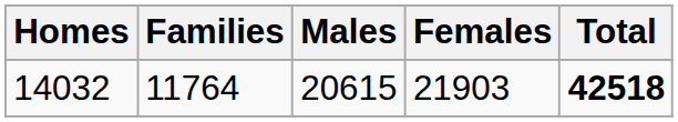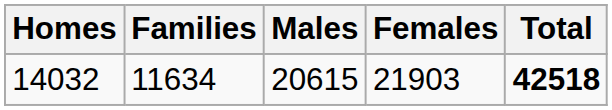14032 | Families: 11764 -> 11634
